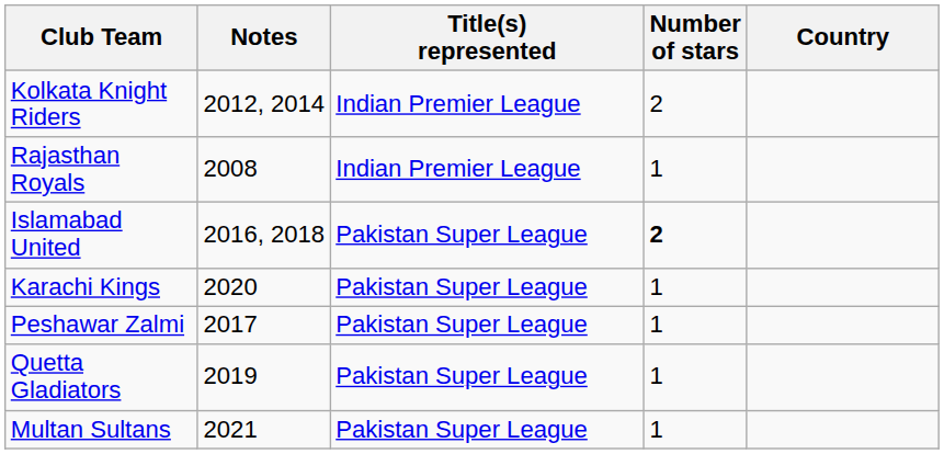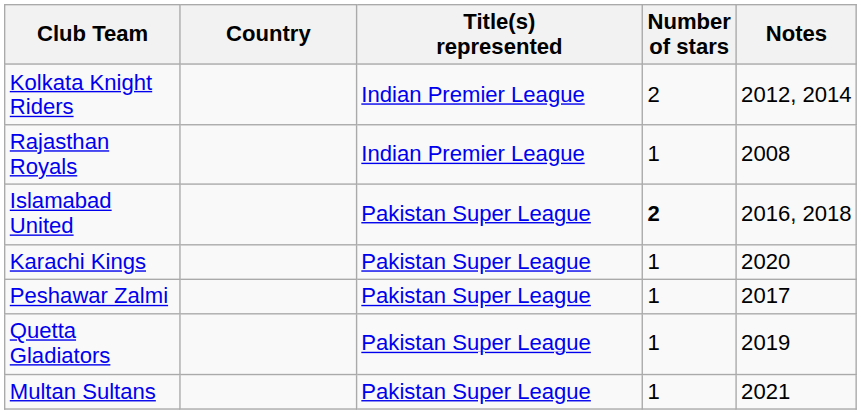columns swapped: Country <-> Notes
